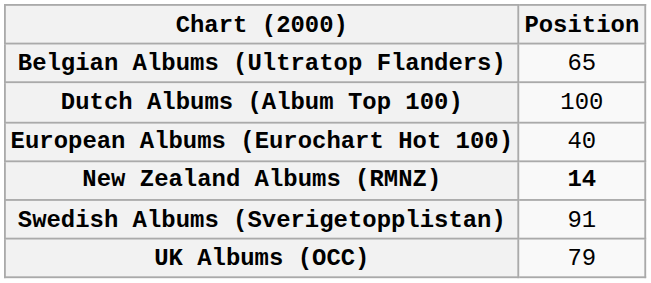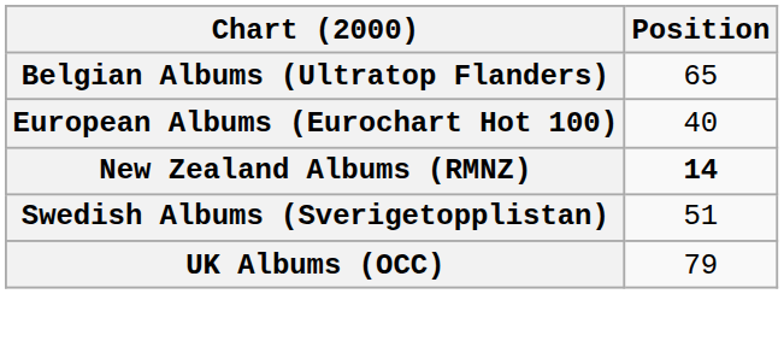- row: Dutch Albums (Album Top 100) | 100
Swedish Albums (Sverigetopplistan) | Position: 91 -> 51
